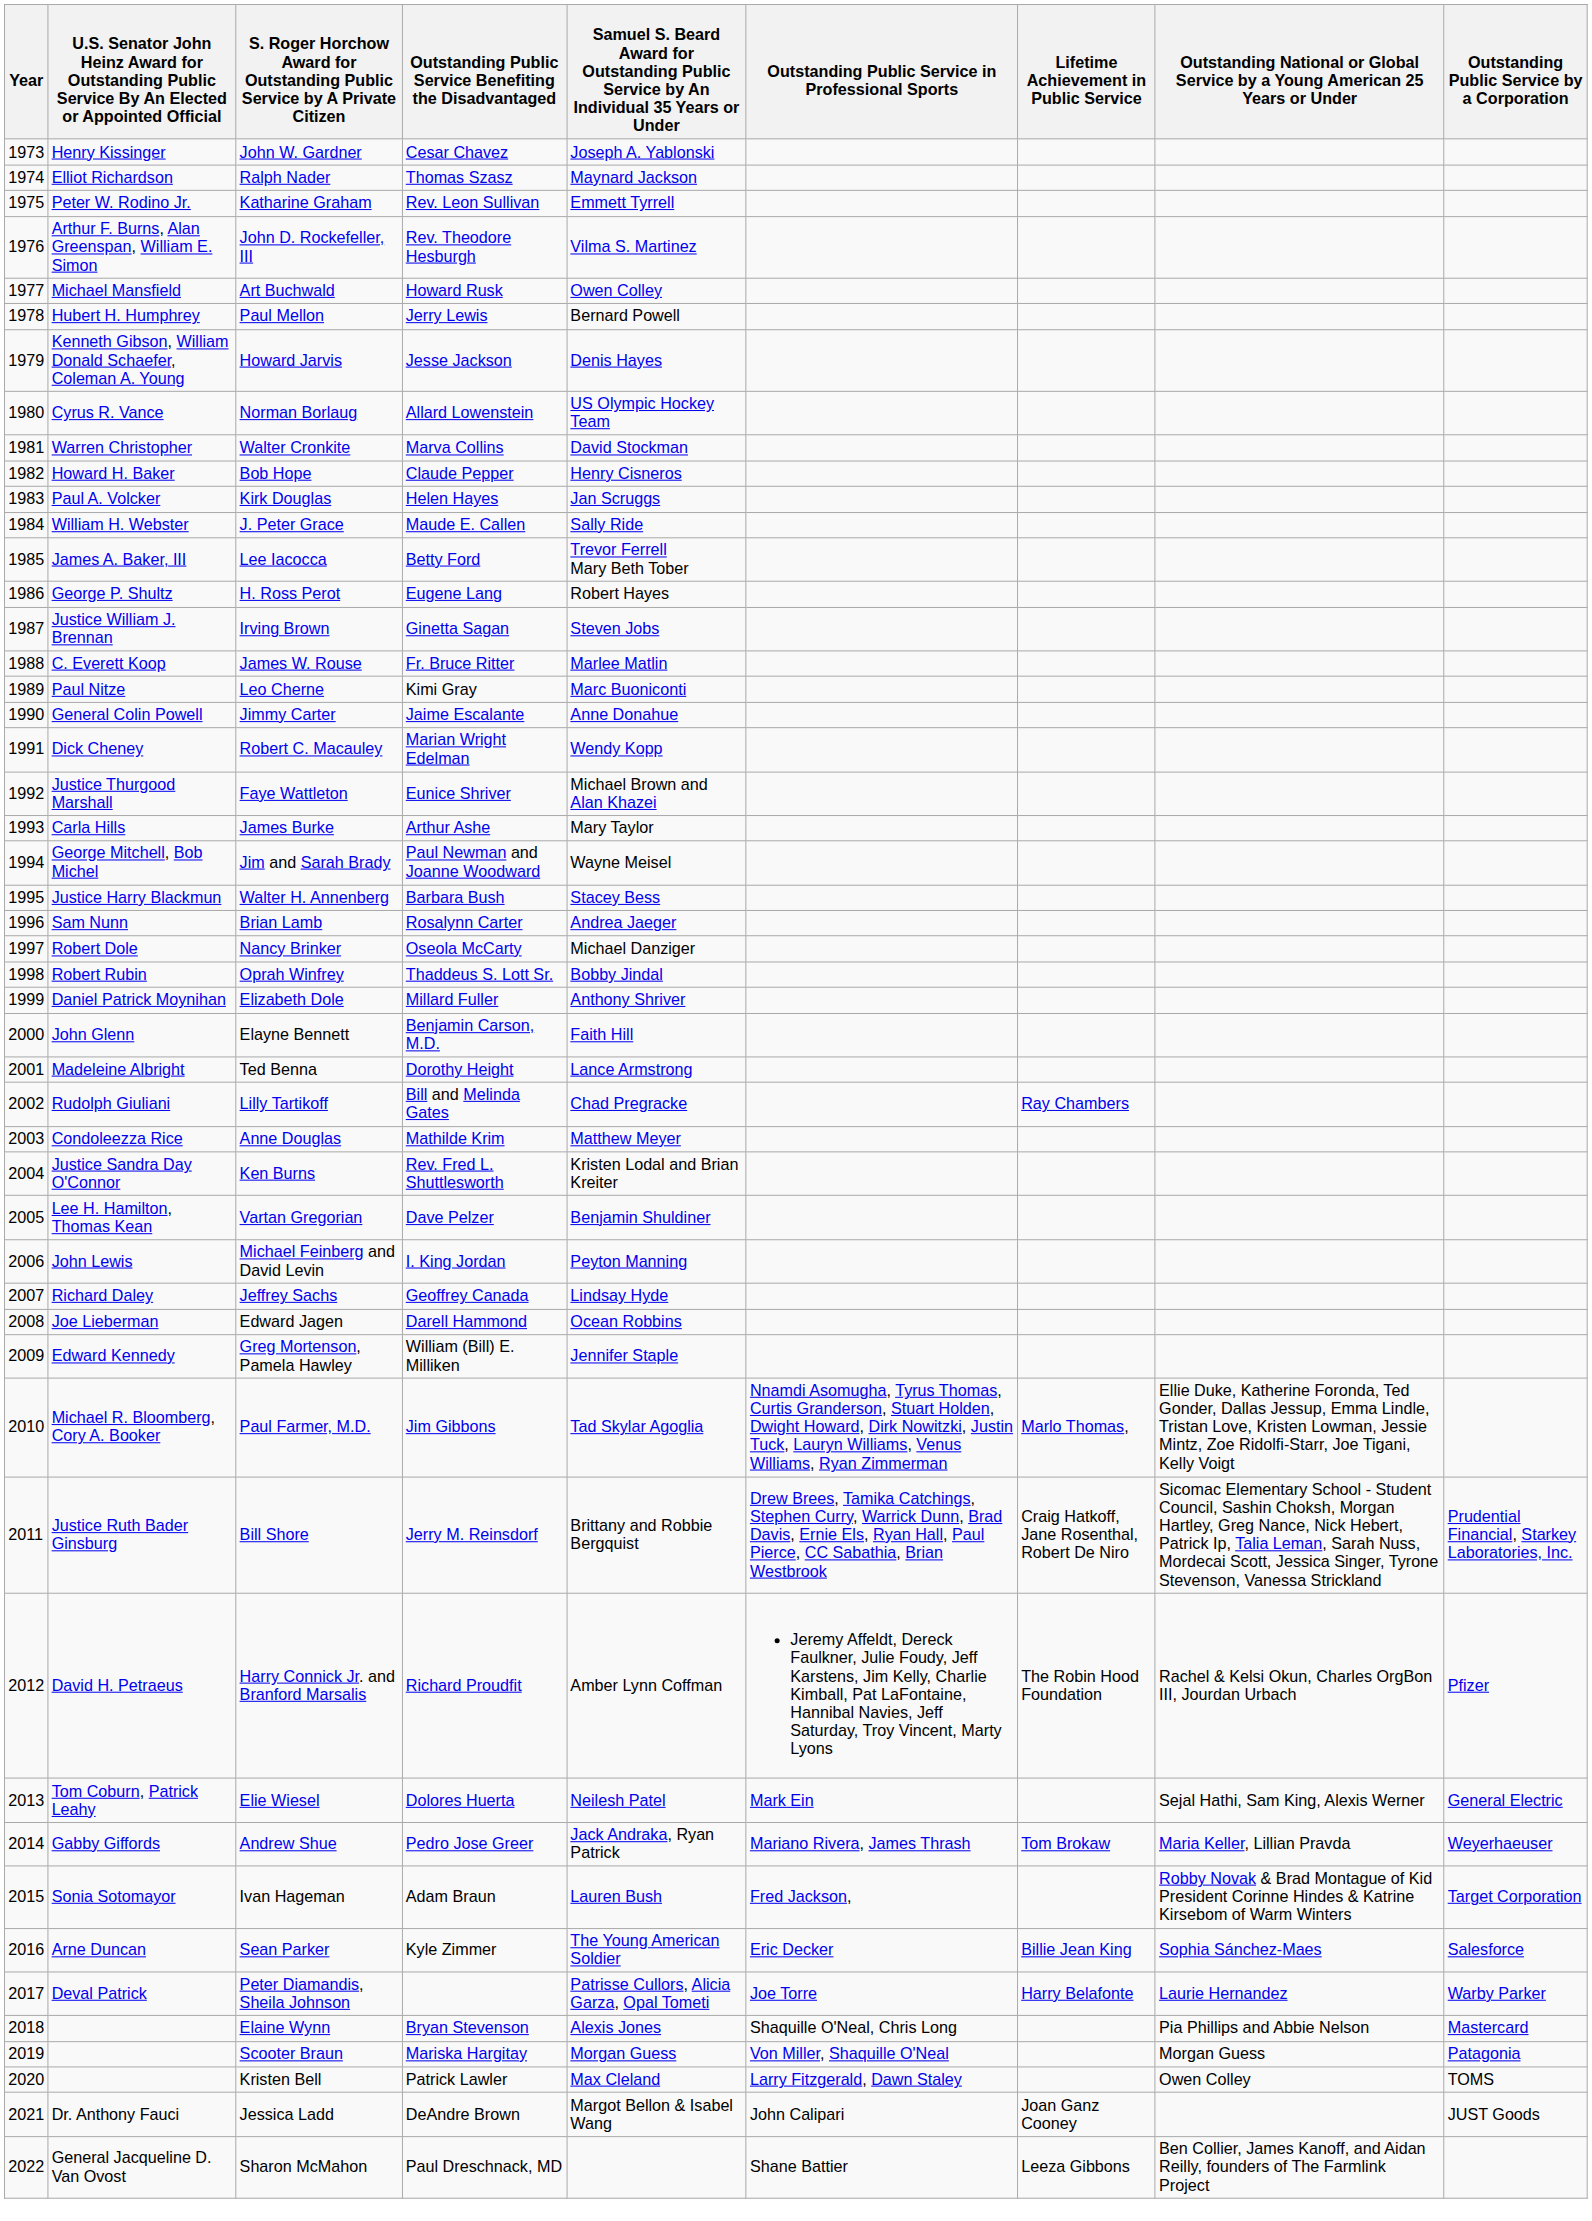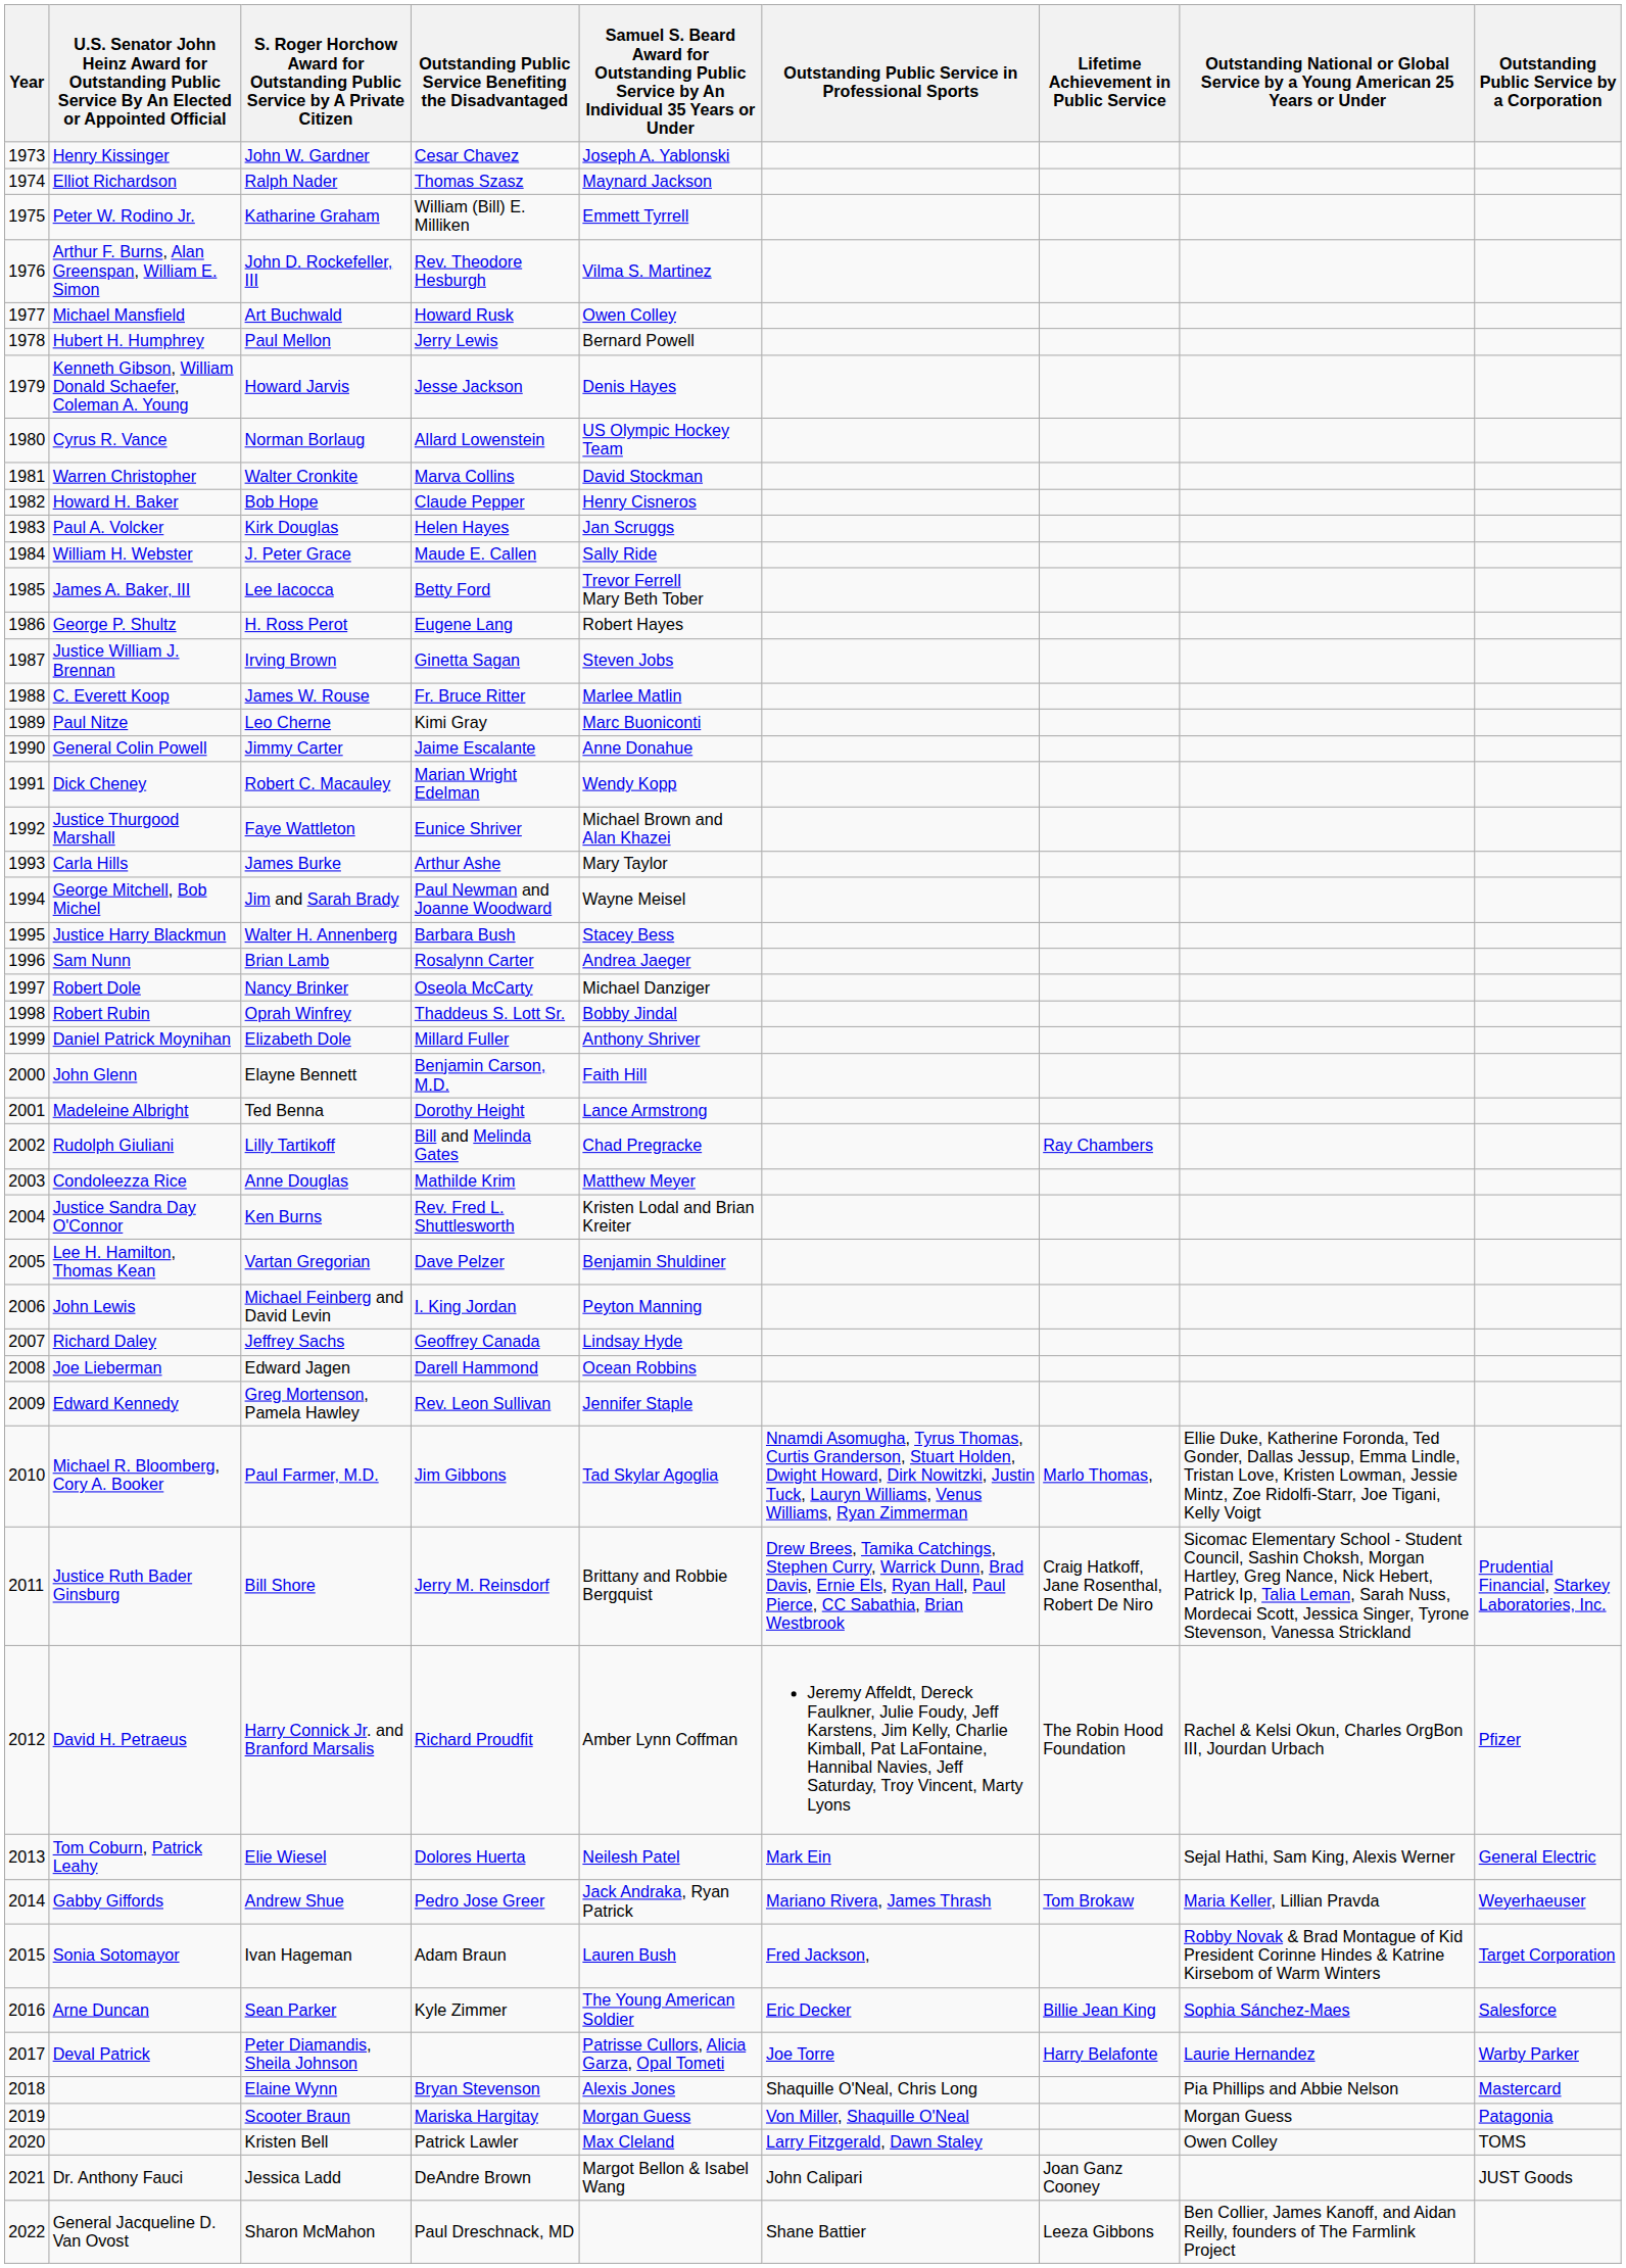Katharine Graham | Outstanding Public Service Benefiting the Disadvantaged: Rev. Leon Sullivan -> William (Bill) E. Milliken
Greg Mortenson, Pamela Hawley | Outstanding Public Service Benefiting the Disadvantaged: William (Bill) E. Milliken -> Rev. Leon Sullivan
